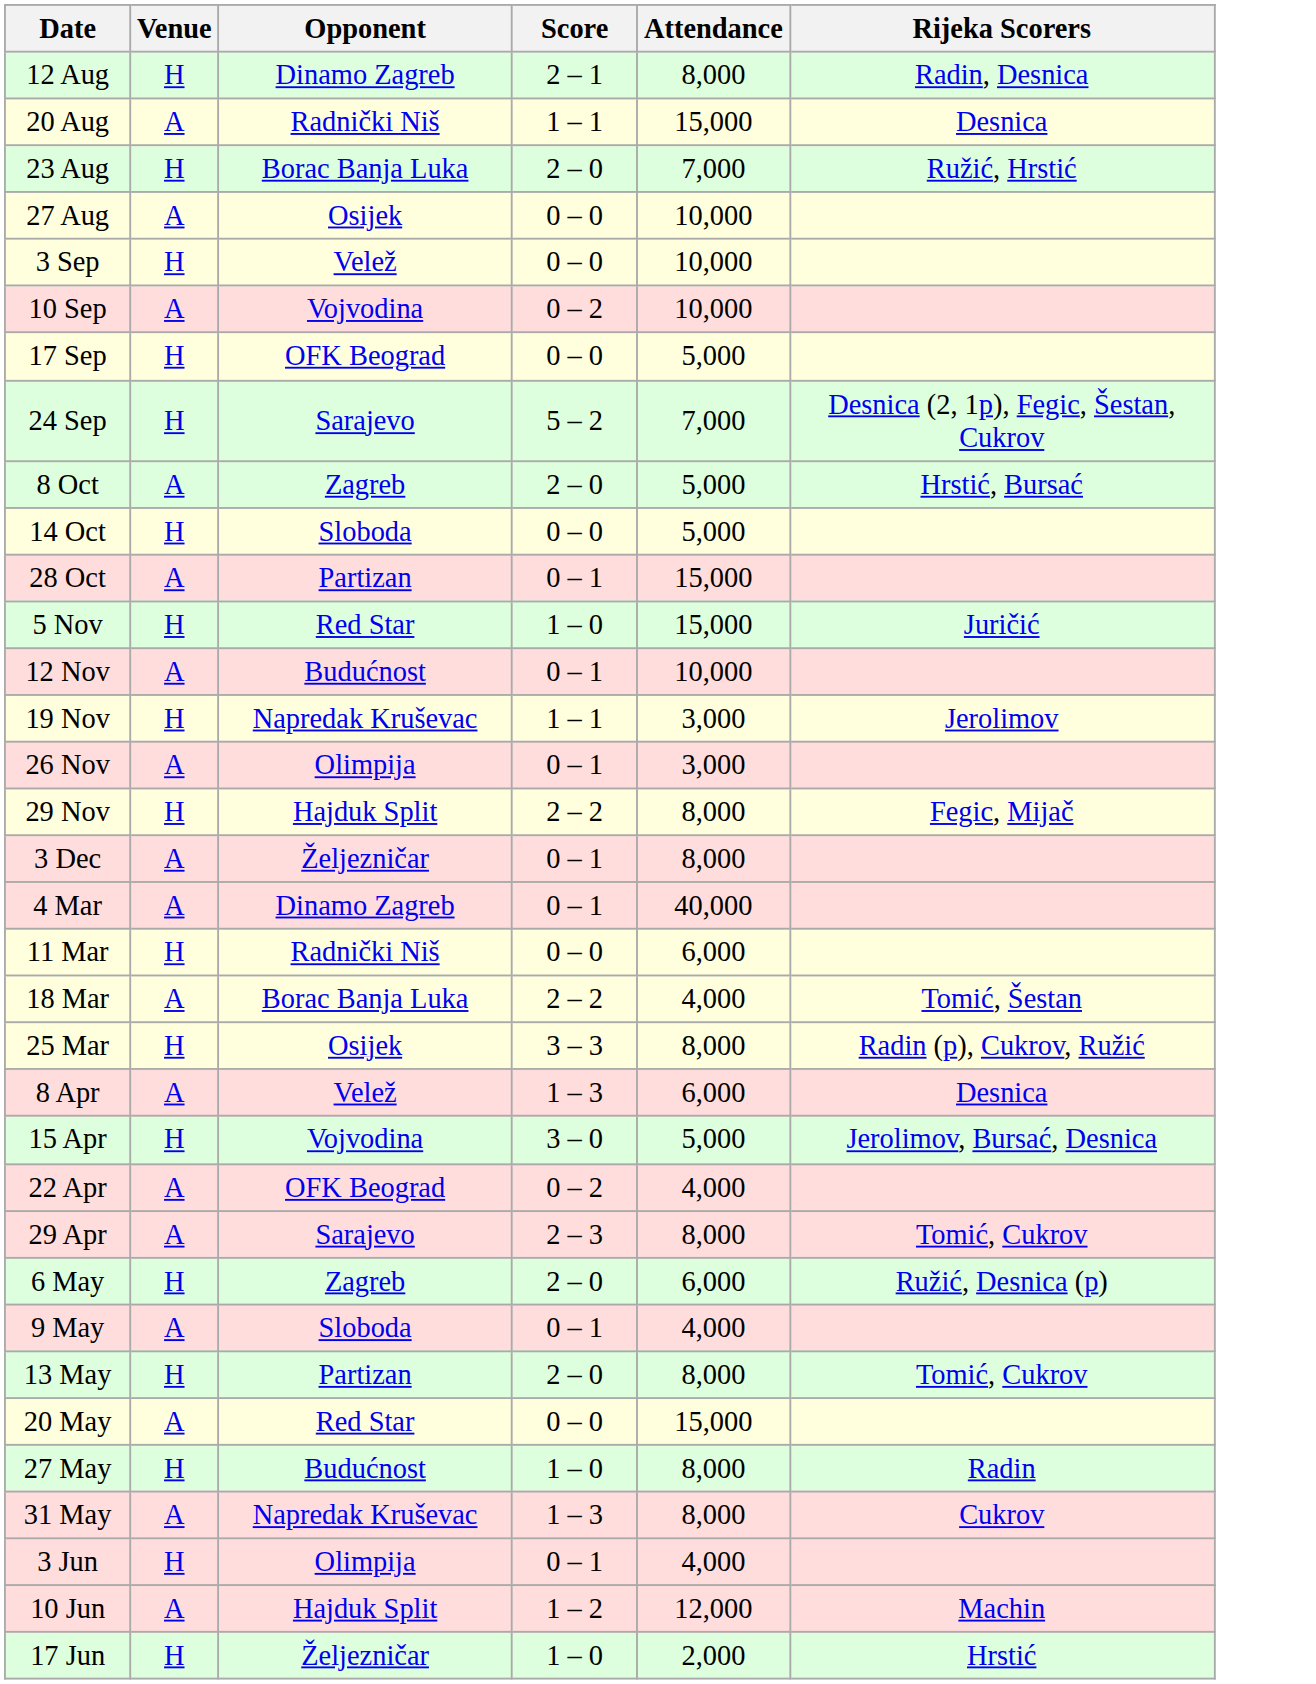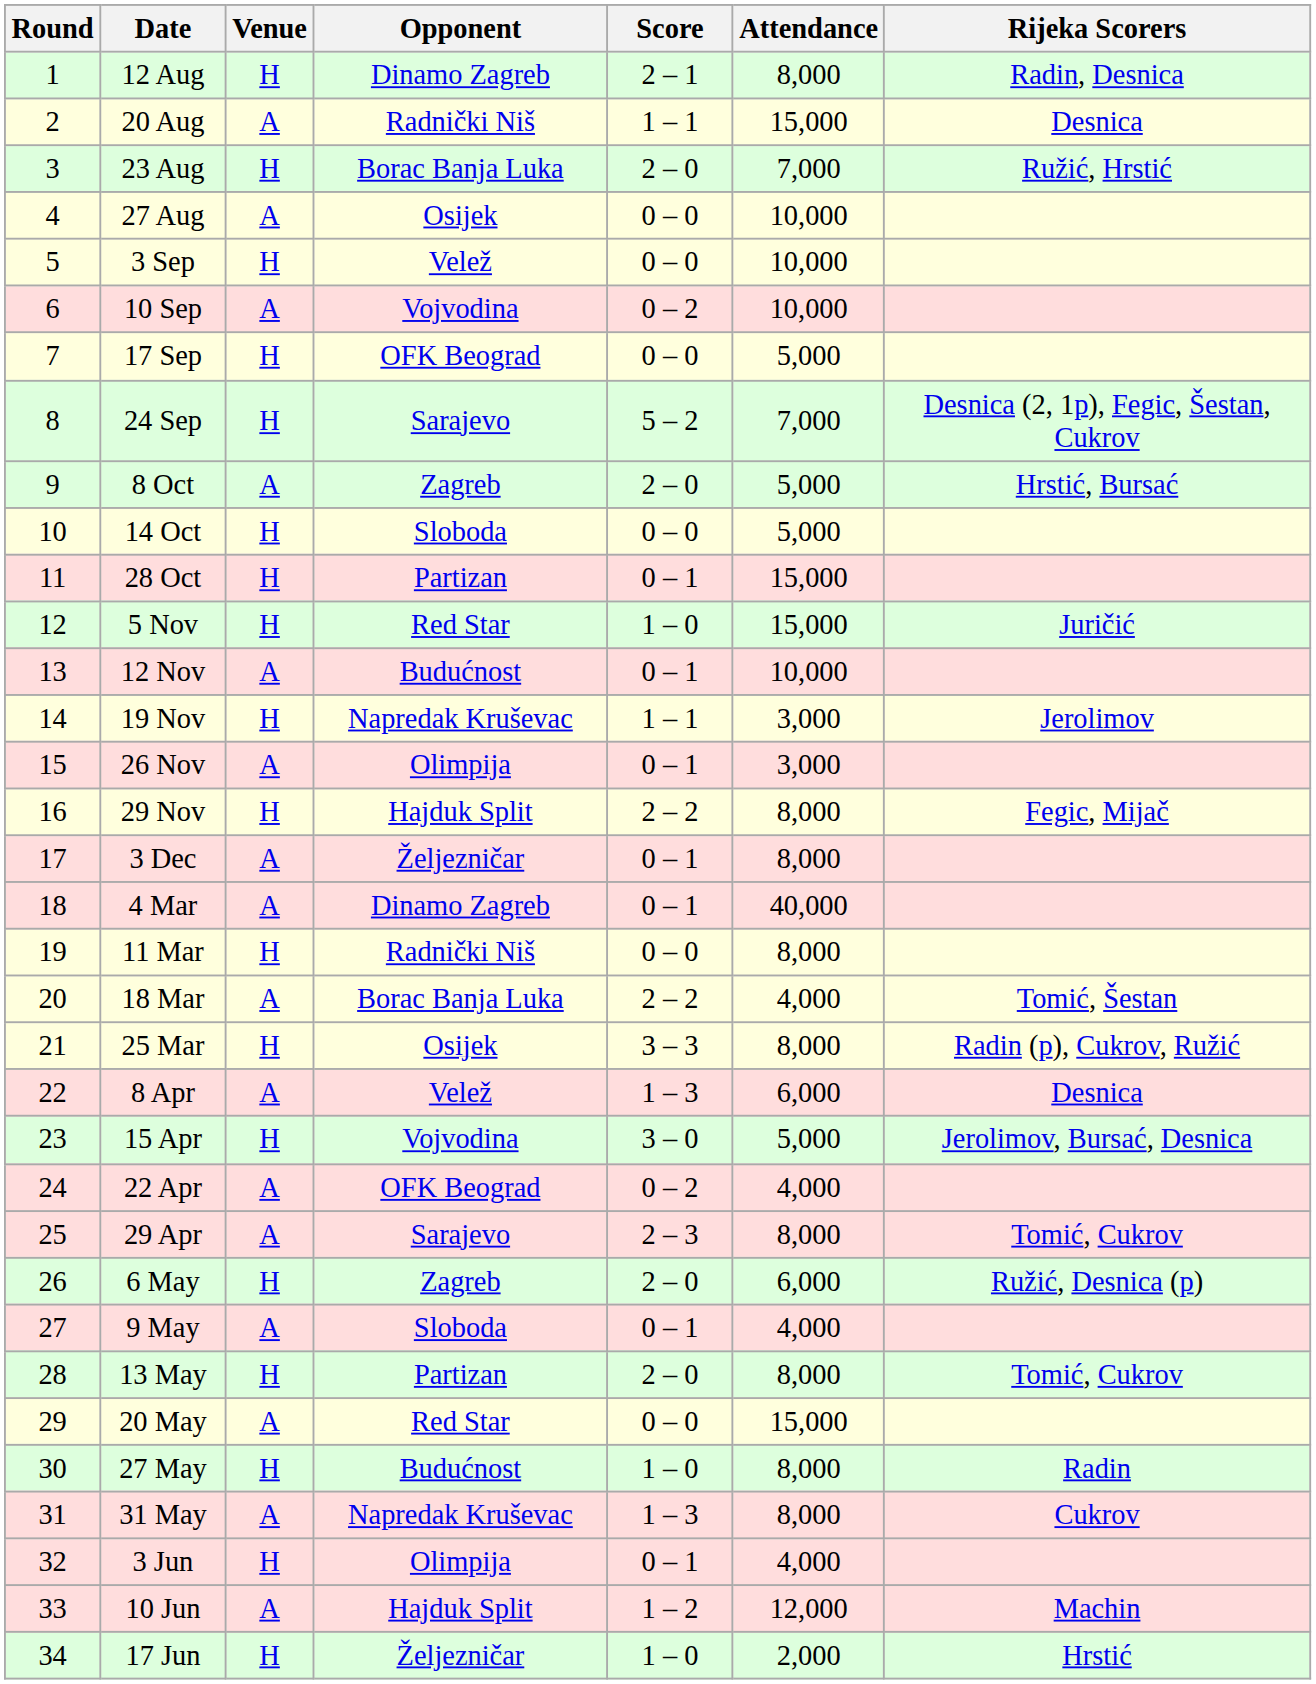+ column: Round | 1 | 2 | 3 | 4 | 5 | 6 | 7 | 8 | 9 | 10 | 11 | 12 | 13 | 14 | 15 | 16 | 17 | 18 | 19 | 20 | 21 | 22 | 23 | 24 | 25 | 26 | 27 | 28 | 29 | 30 | 31 | 32 | 33 | 34
28 Oct | Venue: A -> H
11 Mar | Attendance: 6,000 -> 8,000
